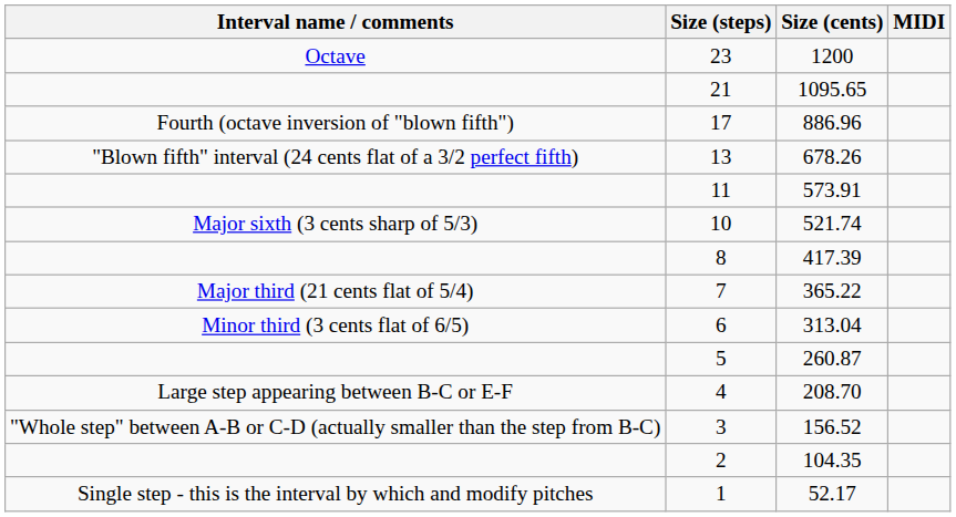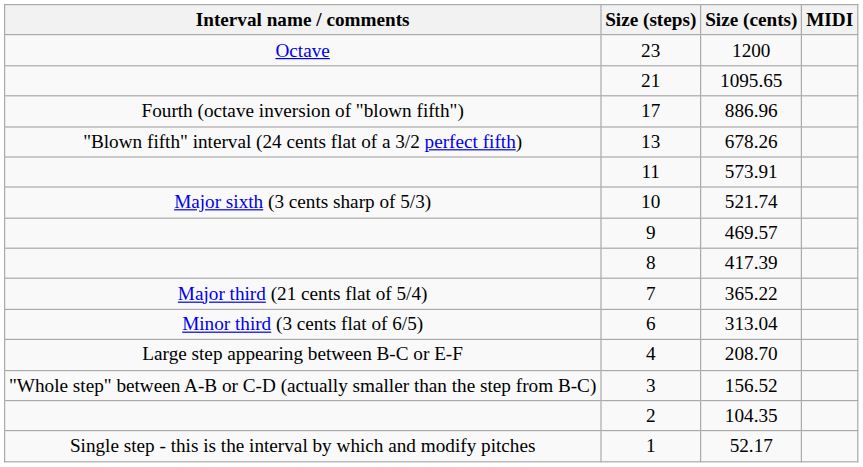+ row: 9 | 469.57
- row: 5 | 260.87
